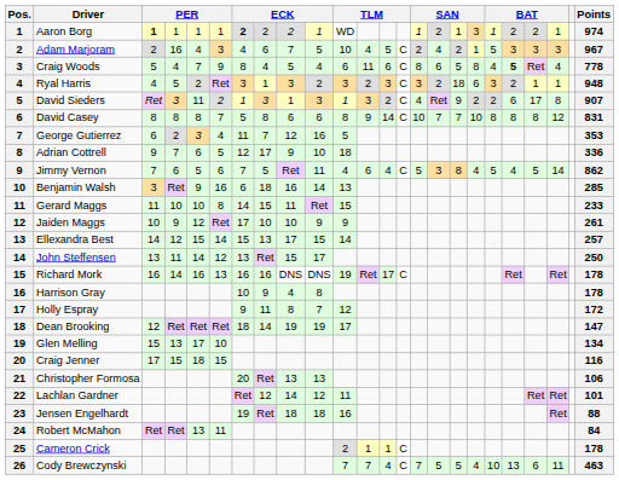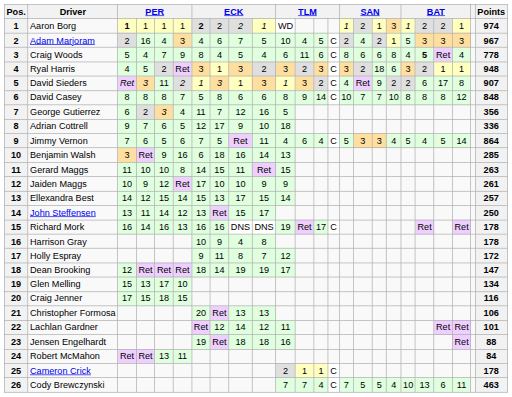Craig Woods | column 17: 5 -> 6
David Casey | Points: 831 -> 848
George Gutierrez | Points: 353 -> 356
Jimmy Vernon | column 17: 8 -> 3
Jimmy Vernon | Points: 862 -> 864
Gerard Maggs | Points: 233 -> 263
